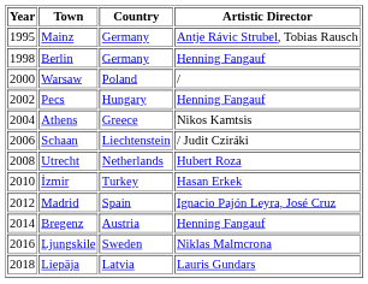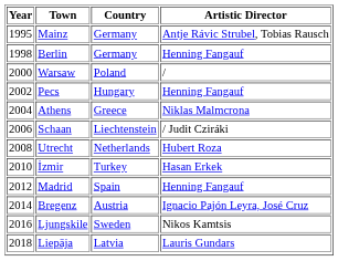Athens | Artistic Director: Nikos Kamtsis -> Niklas Malmcrona
Madrid | Artistic Director: Ignacio Pajón Leyra, José Cruz -> Henning Fangauf
Bregenz | Artistic Director: Henning Fangauf -> Ignacio Pajón Leyra, José Cruz
Ljungskile | Artistic Director: Niklas Malmcrona -> Nikos Kamtsis
